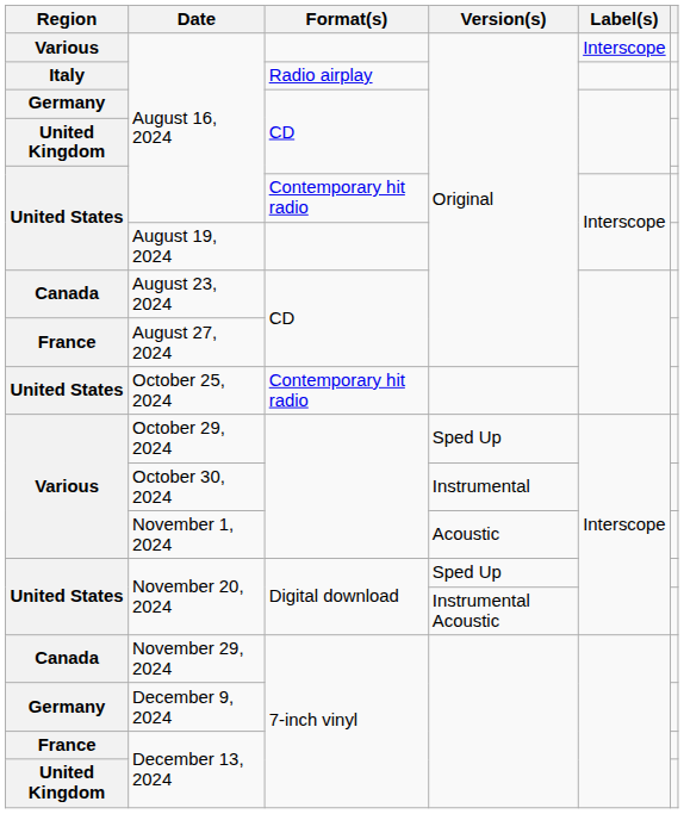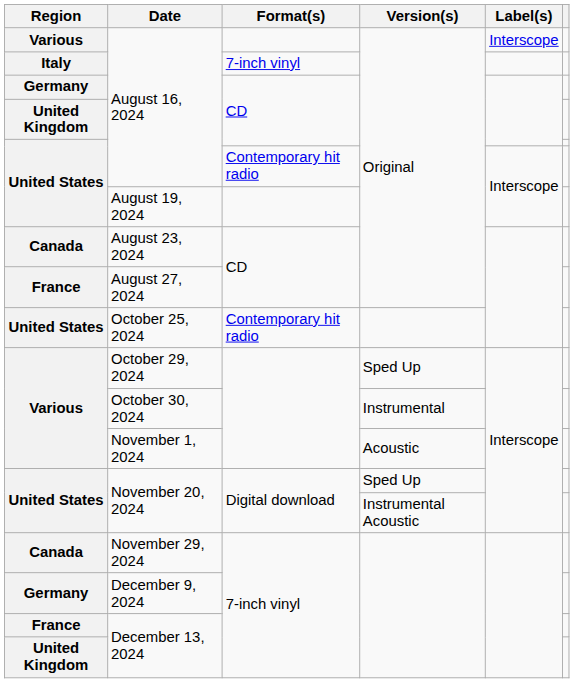Italy / August 16, 2024 | Format(s): Radio airplay -> 7-inch vinyl
